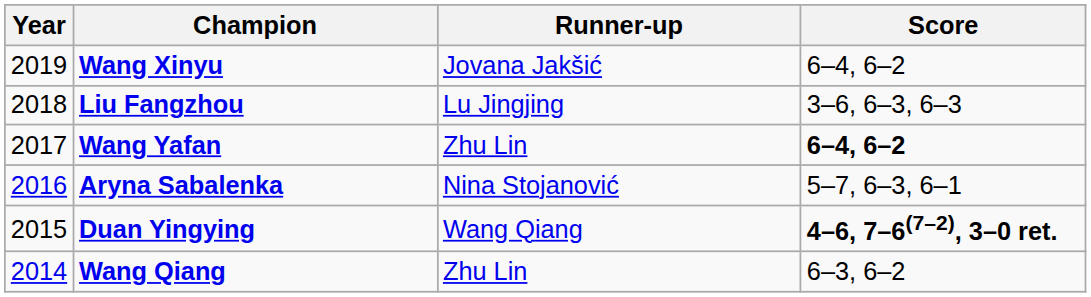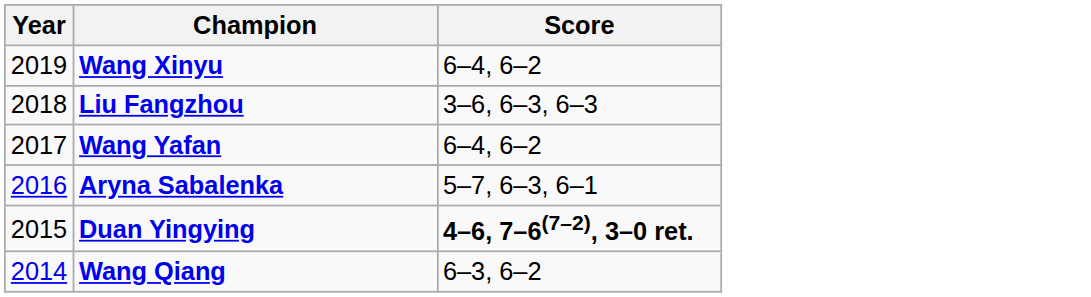- column: Runner-up | Jovana Jakšić | Lu Jingjing | Zhu Lin | Nina Stojanović | Wang Qiang | Zhu Lin
Wang Yafan | Score: bold -> normal
